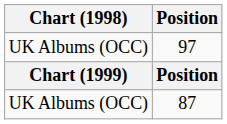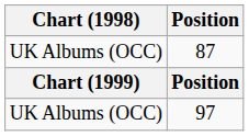rows swapped: 87 <-> 97
